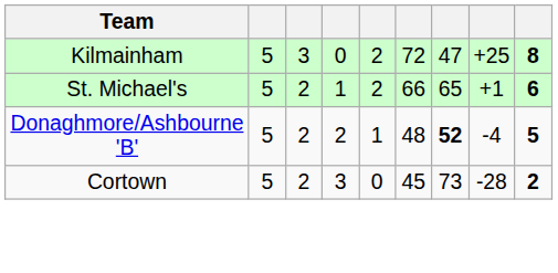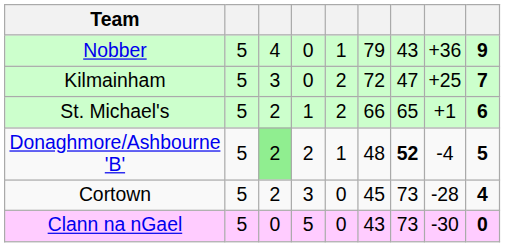+ row: Nobber | 5 | 4 | 0 | 1 | 79 | 43 | +36 | 9
Kilmainham | column 9: 8 -> 7
Donaghmore/Ashbourne 'B' | column 3: no background -> lightgreen background
Cortown | column 9: 2 -> 4
+ row: Clann na nGael | 5 | 0 | 5 | 0 | 43 | 73 | -30 | 0
